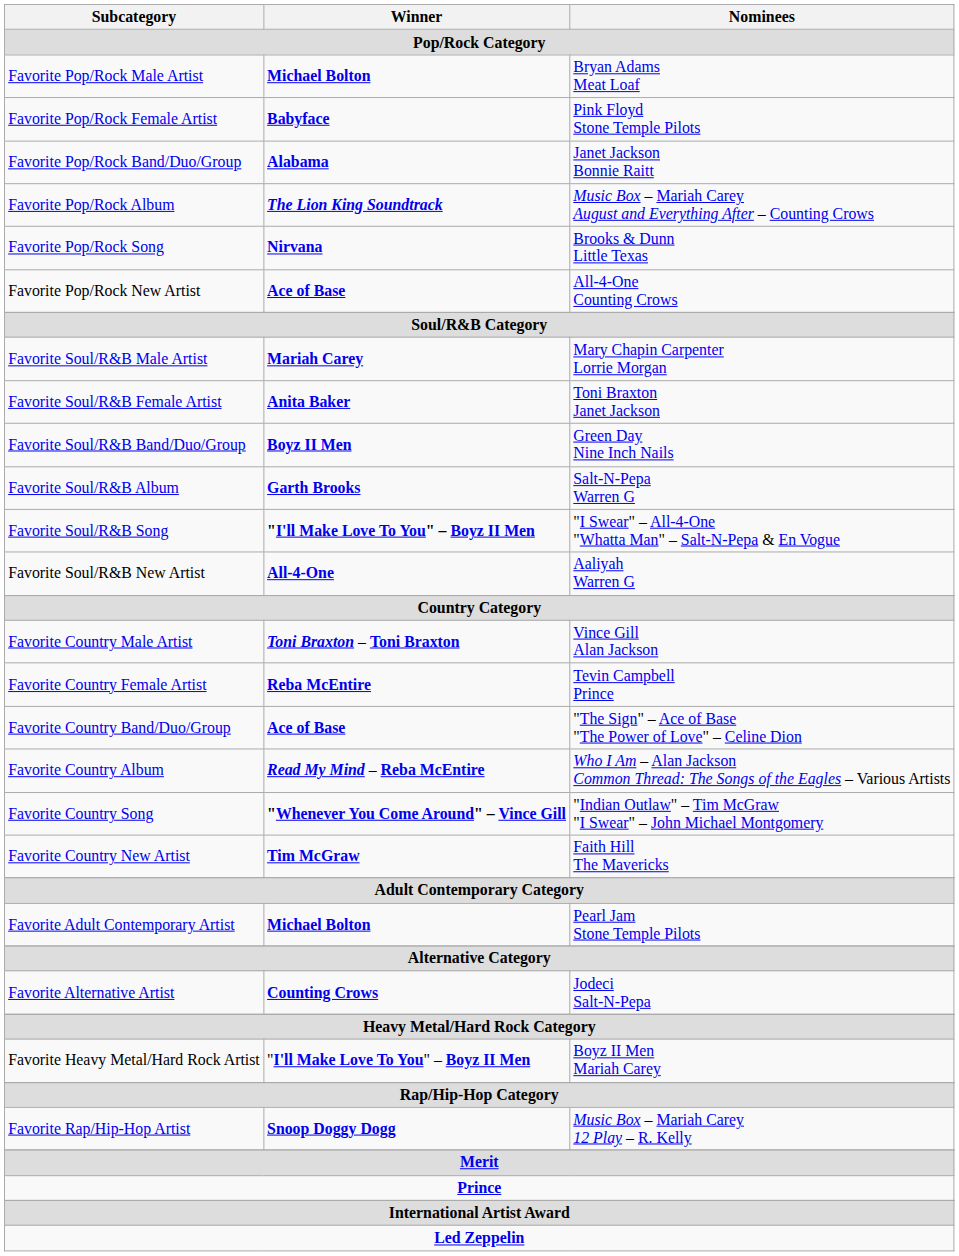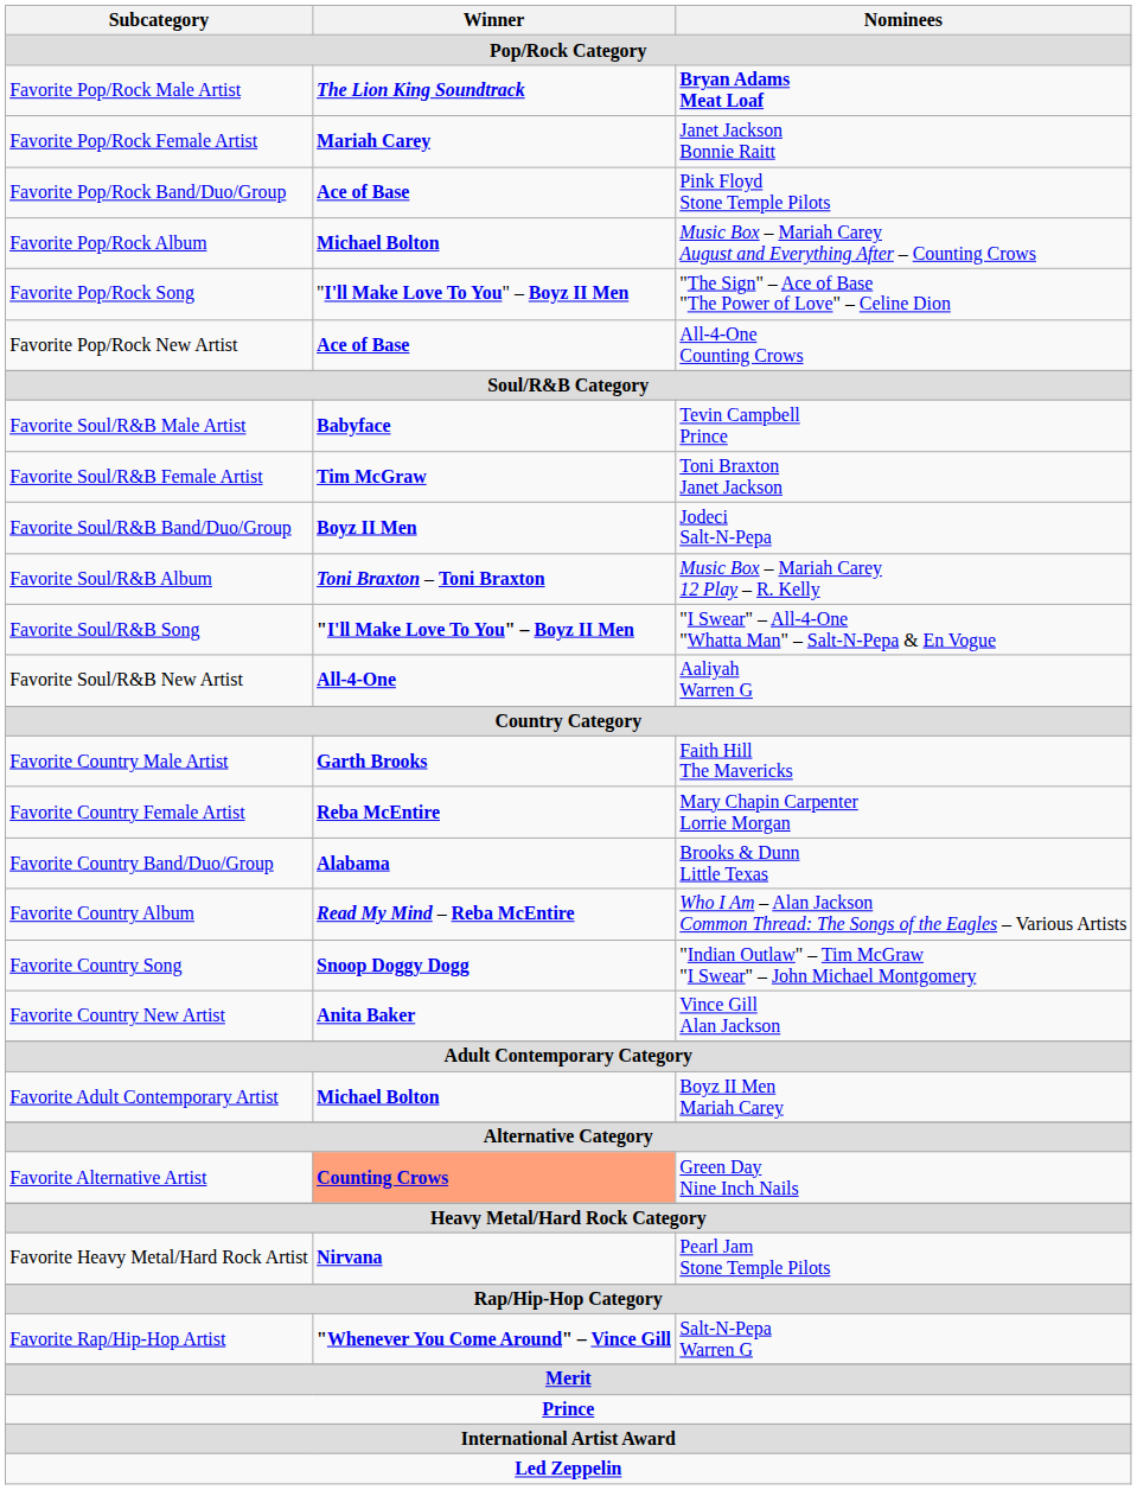Favorite Pop/Rock Male Artist | Winner: Michael Bolton -> The Lion King Soundtrack
Favorite Pop/Rock Male Artist | Nominees: normal -> bold
Favorite Pop/Rock Female Artist | Winner: Babyface -> Mariah Carey
Favorite Pop/Rock Female Artist | Nominees: Pink Floyd Stone Temple Pilots -> Janet Jackson Bonnie Raitt
Favorite Pop/Rock Band/Duo/Group | Winner: Alabama -> Ace of Base
Favorite Pop/Rock Band/Duo/Group | Nominees: Janet Jackson Bonnie Raitt -> Pink Floyd Stone Temple Pilots
Favorite Pop/Rock Album | Winner: The Lion King Soundtrack -> Michael Bolton
Favorite Pop/Rock Song | Winner: Nirvana -> "I'll Make Love To You" – Boyz II Men
Favorite Pop/Rock Song | Nominees: Brooks & Dunn Little Texas -> "The Sign" – Ace of Base "The Power of Love" – Celine Dion
Favorite Soul/R&B Male Artist | Winner: Mariah Carey -> Babyface
Favorite Soul/R&B Male Artist | Nominees: Mary Chapin Carpenter Lorrie Morgan -> Tevin Campbell Prince
Favorite Soul/R&B Female Artist | Winner: Anita Baker -> Tim McGraw
Favorite Soul/R&B Band/Duo/Group | Nominees: Green Day Nine Inch Nails -> Jodeci Salt-N-Pepa
Favorite Soul/R&B Album | Winner: Garth Brooks -> Toni Braxton – Toni Braxton
Favorite Soul/R&B Album | Nominees: Salt-N-Pepa Warren G -> Music Box – Mariah Carey 12 Play – R. Kelly
Favorite Country Male Artist | Winner: Toni Braxton – Toni Braxton -> Garth Brooks
Favorite Country Male Artist | Nominees: Vince Gill Alan Jackson -> Faith Hill The Mavericks
Favorite Country Female Artist | Nominees: Tevin Campbell Prince -> Mary Chapin Carpenter Lorrie Morgan
Favorite Country Band/Duo/Group | Winner: Ace of Base -> Alabama
Favorite Country Band/Duo/Group | Nominees: "The Sign" – Ace of Base "The Power of Love" – Celine Dion -> Brooks & Dunn Little Texas
Favorite Country Song | Winner: "Whenever You Come Around" – Vince Gill -> Snoop Doggy Dogg
Favorite Country New Artist | Winner: Tim McGraw -> Anita Baker
Favorite Country New Artist | Nominees: Faith Hill The Mavericks -> Vince Gill Alan Jackson
Favorite Adult Contemporary Artist | Nominees: Pearl Jam Stone Temple Pilots -> Boyz II Men Mariah Carey
Favorite Alternative Artist | Winner: no background -> lightsalmon background
Favorite Alternative Artist | Nominees: Jodeci Salt-N-Pepa -> Green Day Nine Inch Nails
Favorite Heavy Metal/Hard Rock Artist | Winner: "I'll Make Love To You" – Boyz II Men -> Nirvana
Favorite Heavy Metal/Hard Rock Artist | Nominees: Boyz II Men Mariah Carey -> Pearl Jam Stone Temple Pilots
Favorite Rap/Hip-Hop Artist | Winner: Snoop Doggy Dogg -> "Whenever You Come Around" – Vince Gill
Favorite Rap/Hip-Hop Artist | Nominees: Music Box – Mariah Carey 12 Play – R. Kelly -> Salt-N-Pepa Warren G
